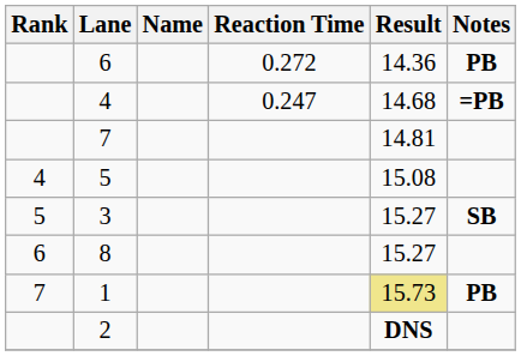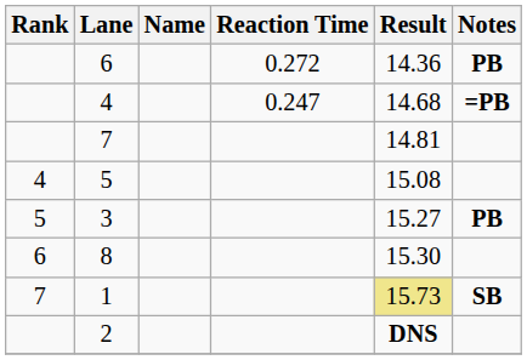3 | Notes: SB -> PB
8 | Result: 15.27 -> 15.30
1 | Notes: PB -> SB
